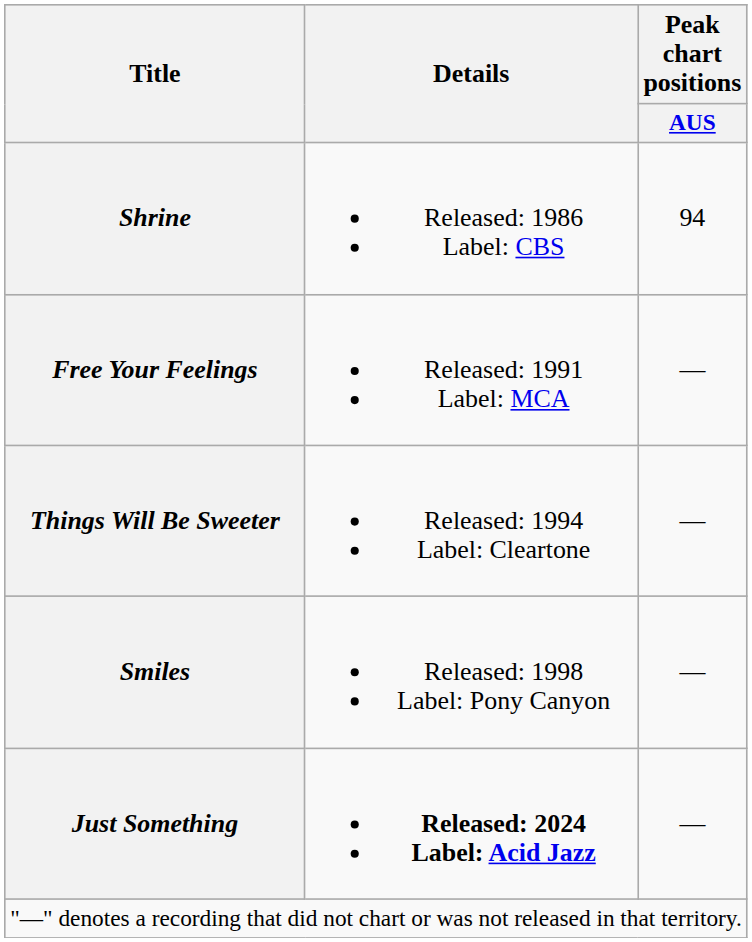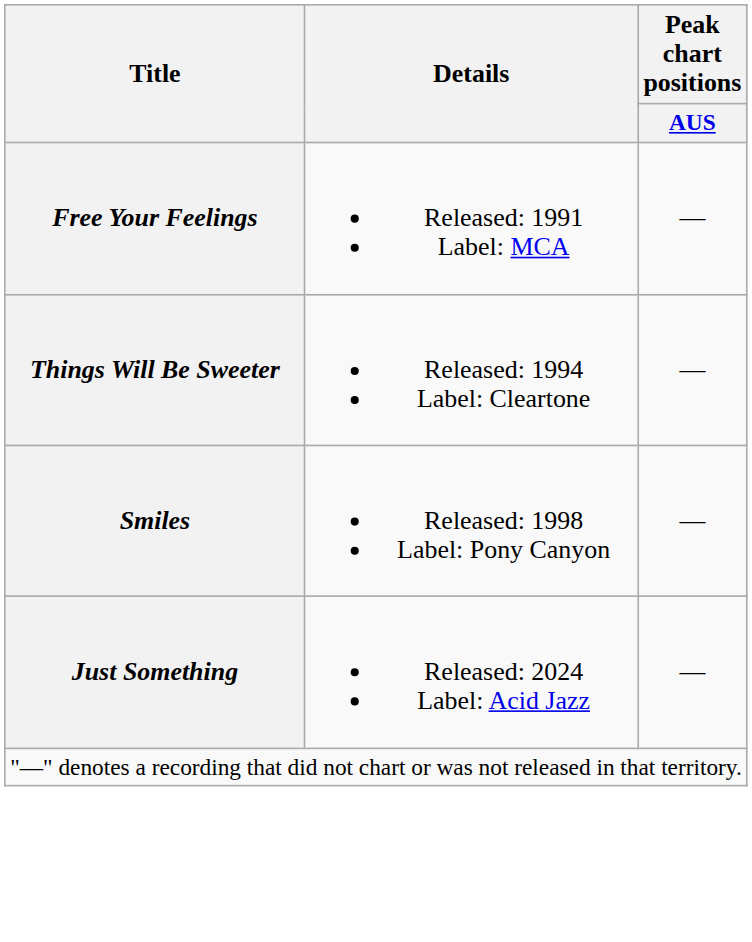- row: Shrine | Released: 1986 Label: CBS | 94
Just Something | Details: bold -> normal
